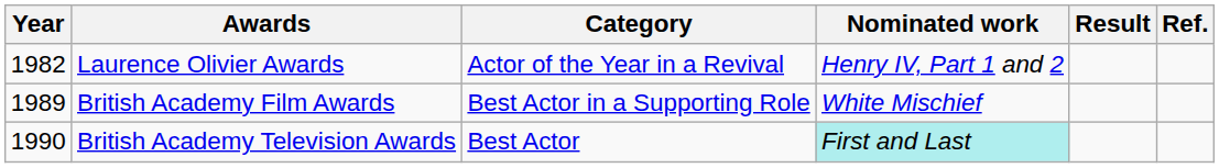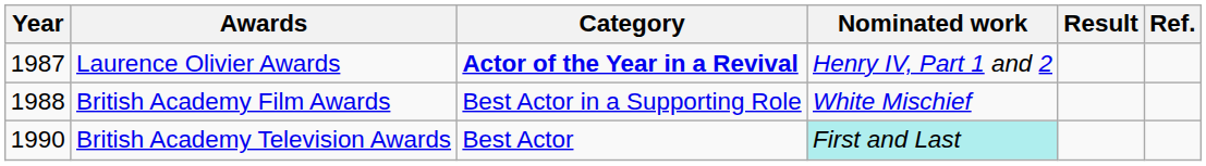Laurence Olivier Awards | Year: 1982 -> 1987
Laurence Olivier Awards | Category: normal -> bold
British Academy Film Awards | Year: 1989 -> 1988
